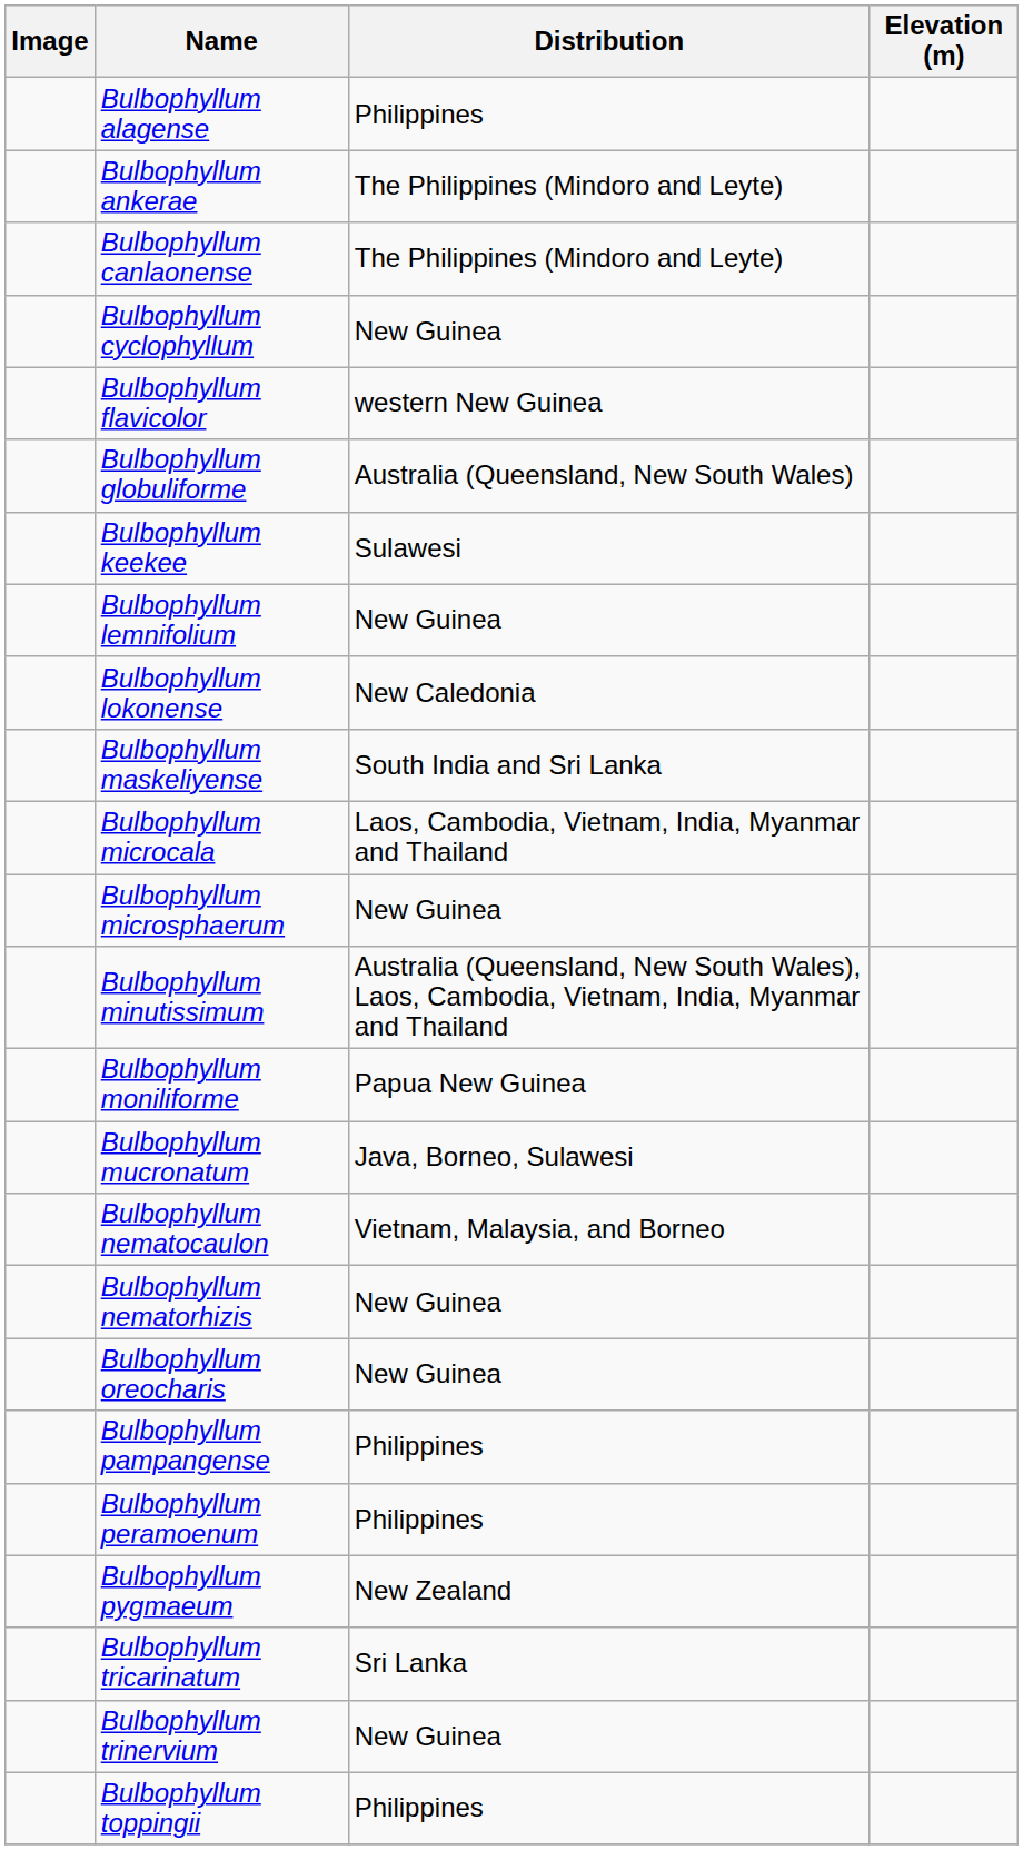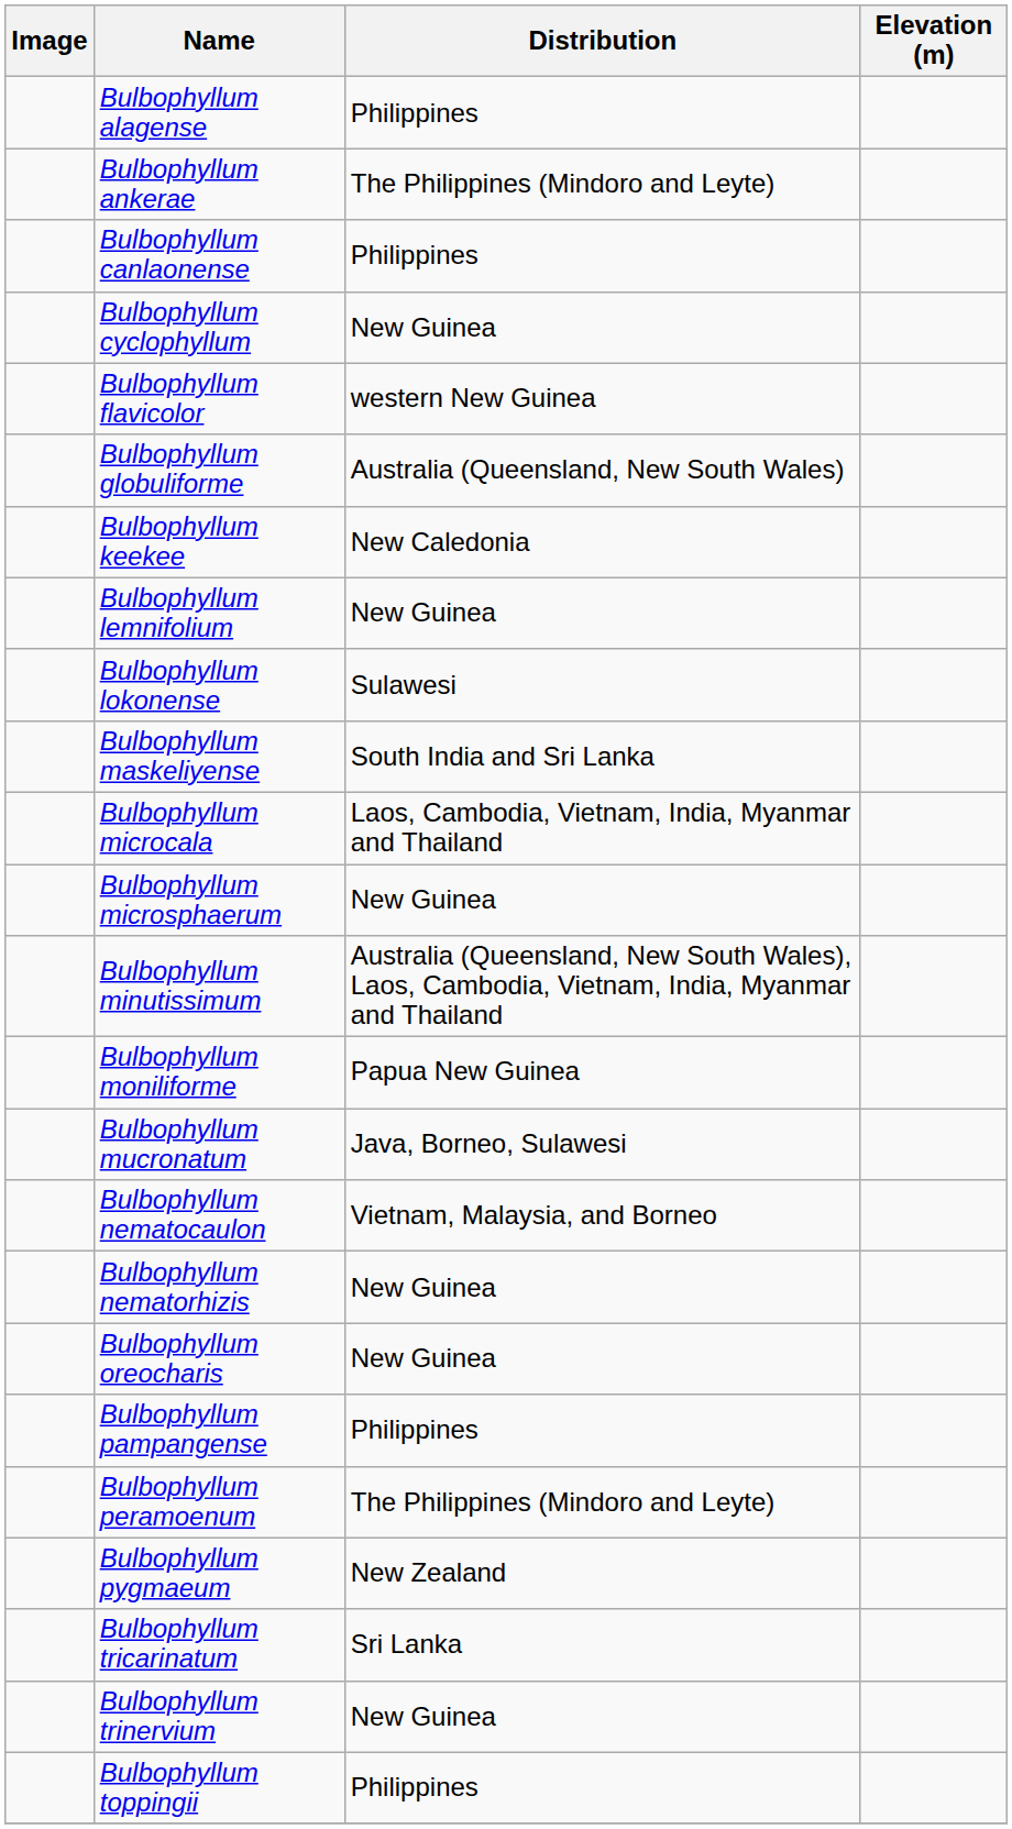Bulbophyllum canlaonense | Distribution: The Philippines (Mindoro and Leyte) -> Philippines
Bulbophyllum keekee | Distribution: Sulawesi -> New Caledonia
Bulbophyllum lokonense | Distribution: New Caledonia -> Sulawesi
Bulbophyllum peramoenum | Distribution: Philippines -> The Philippines (Mindoro and Leyte)
